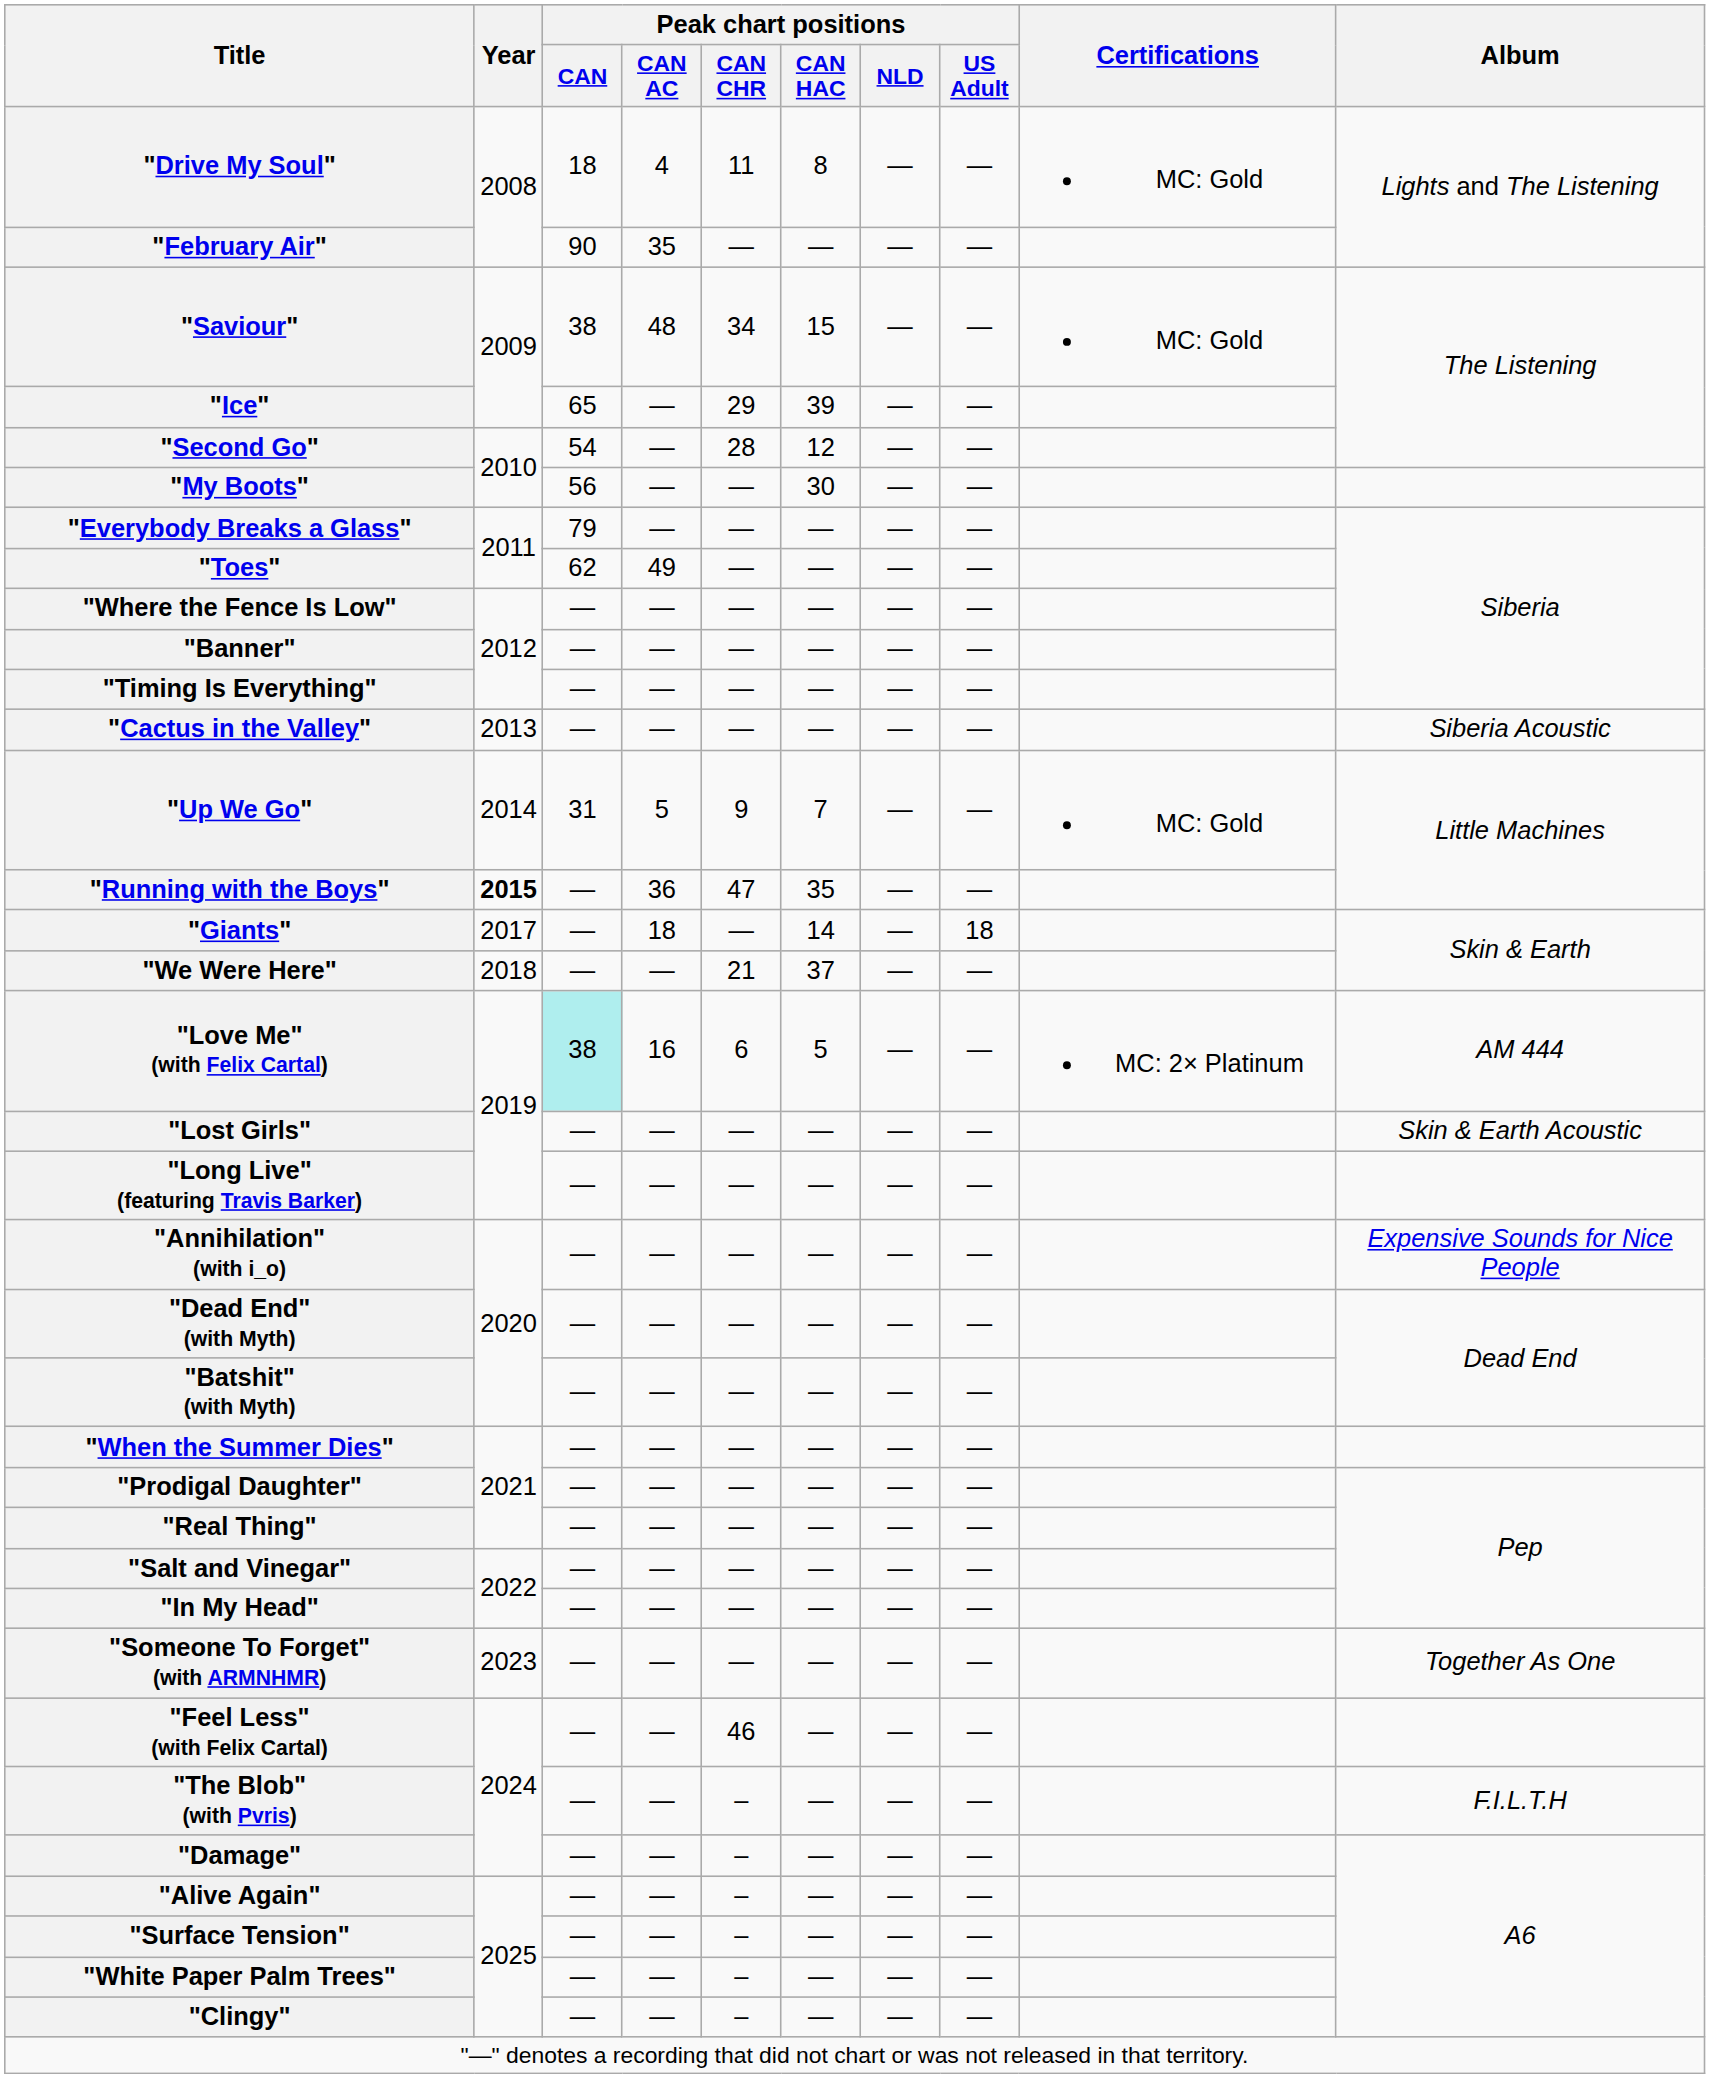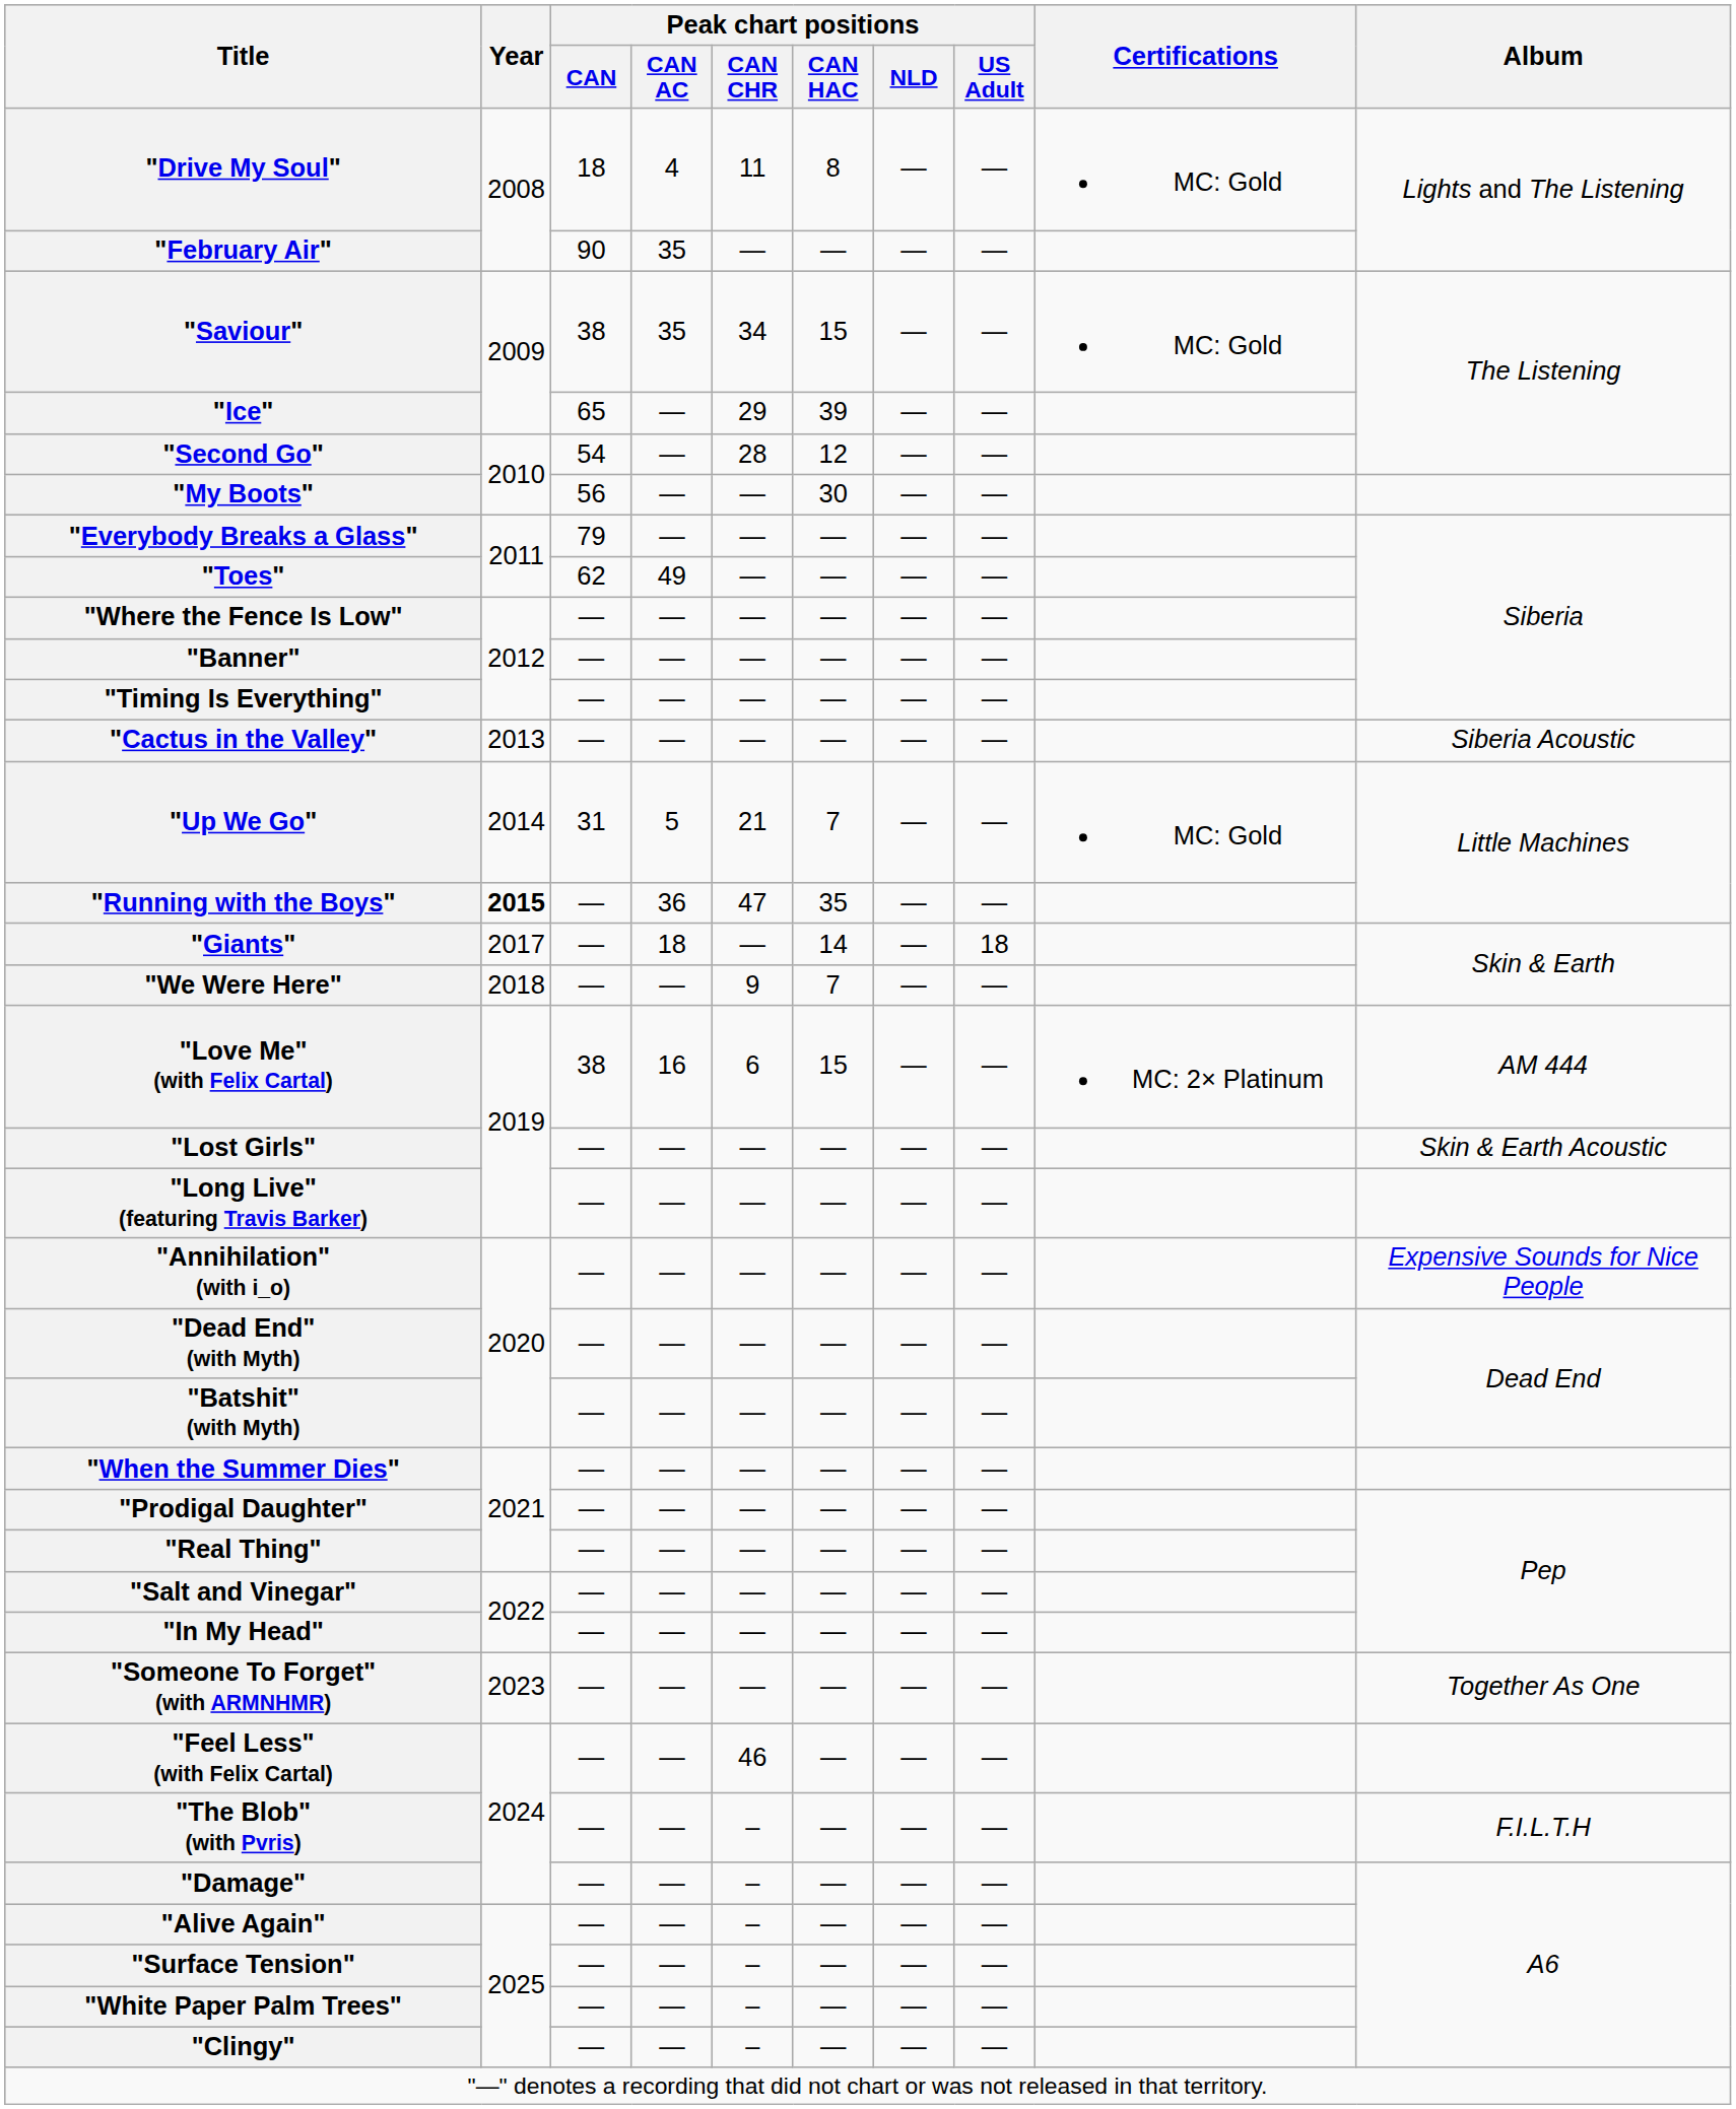"Saviour" | Peak chart positions / CAN AC: 48 -> 35
"Up We Go" | Peak chart positions / CAN CHR: 9 -> 21
"We Were Here" | Peak chart positions / CAN CHR: 21 -> 9
"We Were Here" | Peak chart positions / CAN HAC: 37 -> 7
"Love Me" (with Felix Cartal) | Peak chart positions / CAN: paleturquoise background -> no background
"Love Me" (with Felix Cartal) | Peak chart positions / CAN HAC: 5 -> 15
